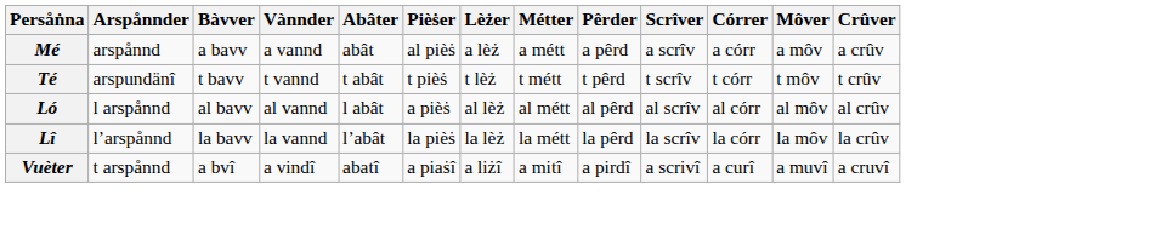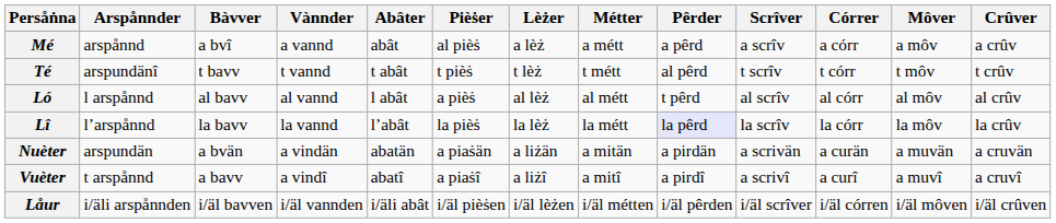Mé | Bàvver: a bavv -> a bvî
Té | Pêrder: t pêrd -> al pêrd
Ló | Pêrder: al pêrd -> t pêrd
Lî | Pêrder: no background -> lavender background
+ row: Nuèter | arspundän | a bvän | a vindän | abatän | a piaṡän | a liżän | a mitän | a pirdän | a scrivän | a curän | a muvän | a cruvän
Vuèter | Bàvver: a bvî -> a bavv
+ row: Låur | i/äli arspånnden | i/äl bavven | i/äl vannden | i/äli abât | i/äl pièṡen | i/äl lèżen | i/äl métten | i/äl pêrden | i/äl scrîver | i/äl córren | i/äl môven | i/äl crûven
